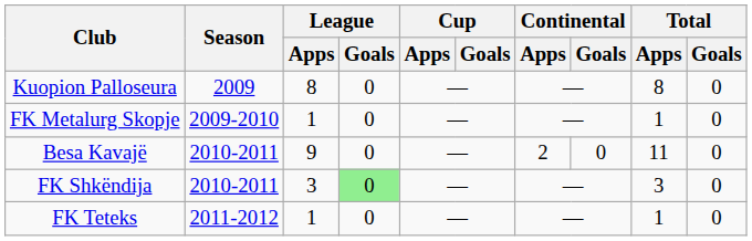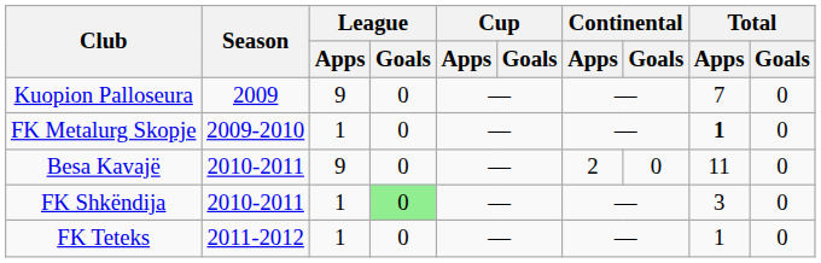Kuopion Palloseura | League / Apps: 8 -> 9
Kuopion Palloseura | Total / Apps: 8 -> 7
FK Metalurg Skopje | Total / Apps: normal -> bold
FK Shkëndija | League / Apps: 3 -> 1
